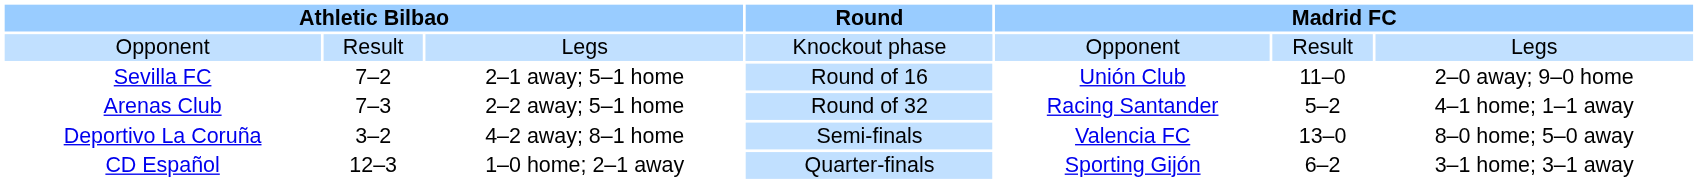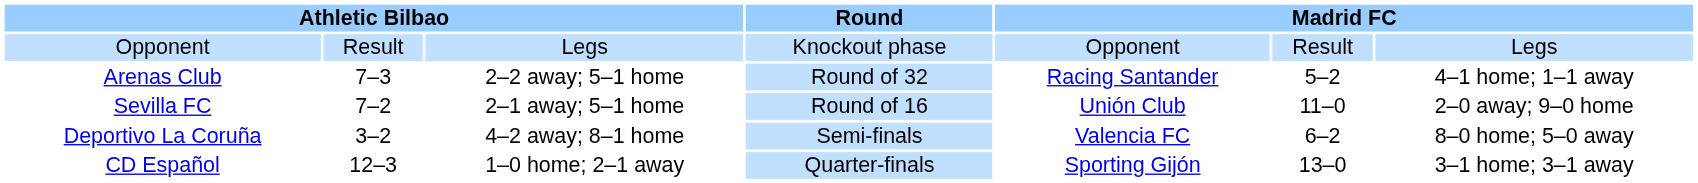rows swapped: Arenas Club <-> Sevilla FC
Deportivo La Coruña | column 6: 13–0 -> 6–2
CD Español | column 6: 6–2 -> 13–0
